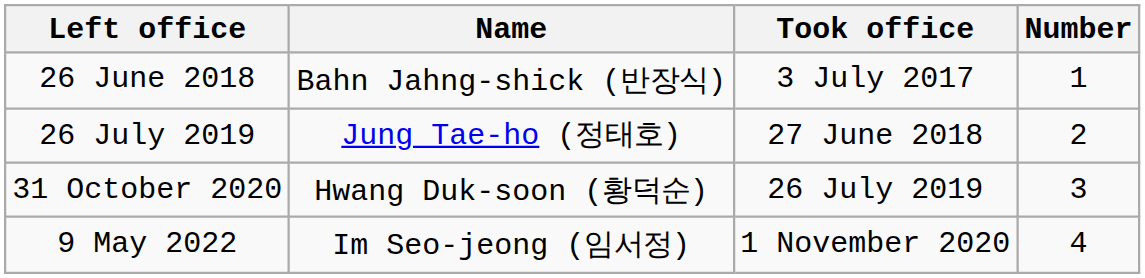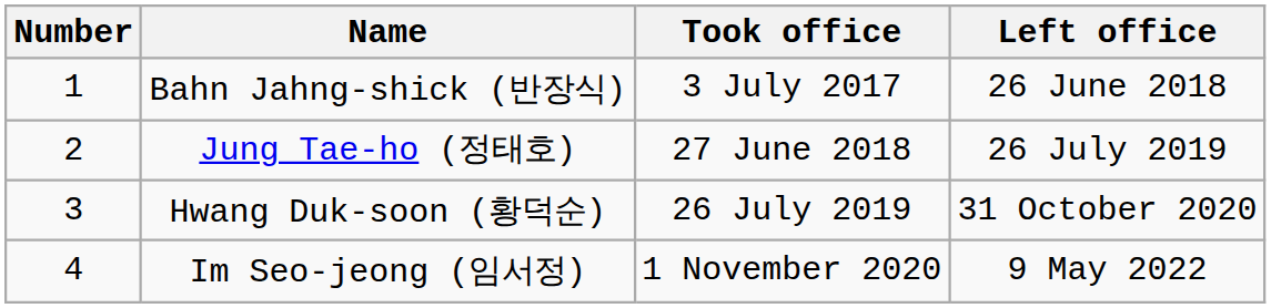columns swapped: Number <-> Left office
